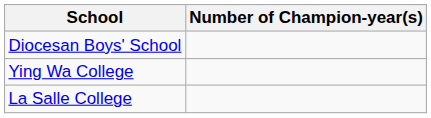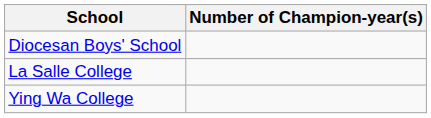rows swapped: La Salle College <-> Ying Wa College
